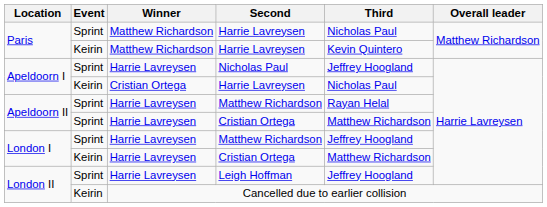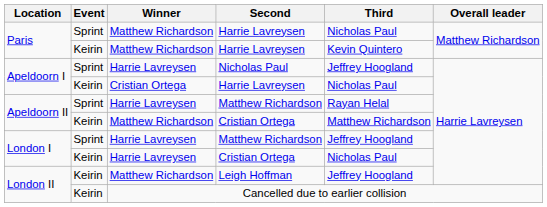Apeldoorn II / Cristian Ortega | Event: Sprint -> Keirin
Apeldoorn II / Cristian Ortega | Winner: Harrie Lavreysen -> Matthew Richardson
London I / Cristian Ortega | Third: Matthew Richardson -> Nicholas Paul
Leigh Hoffman | Event: Sprint -> Keirin
Leigh Hoffman | Winner: Harrie Lavreysen -> Matthew Richardson
